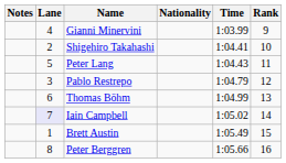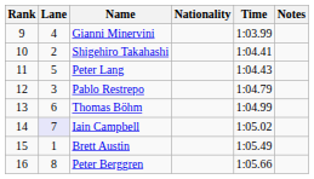columns swapped: Rank <-> Notes
